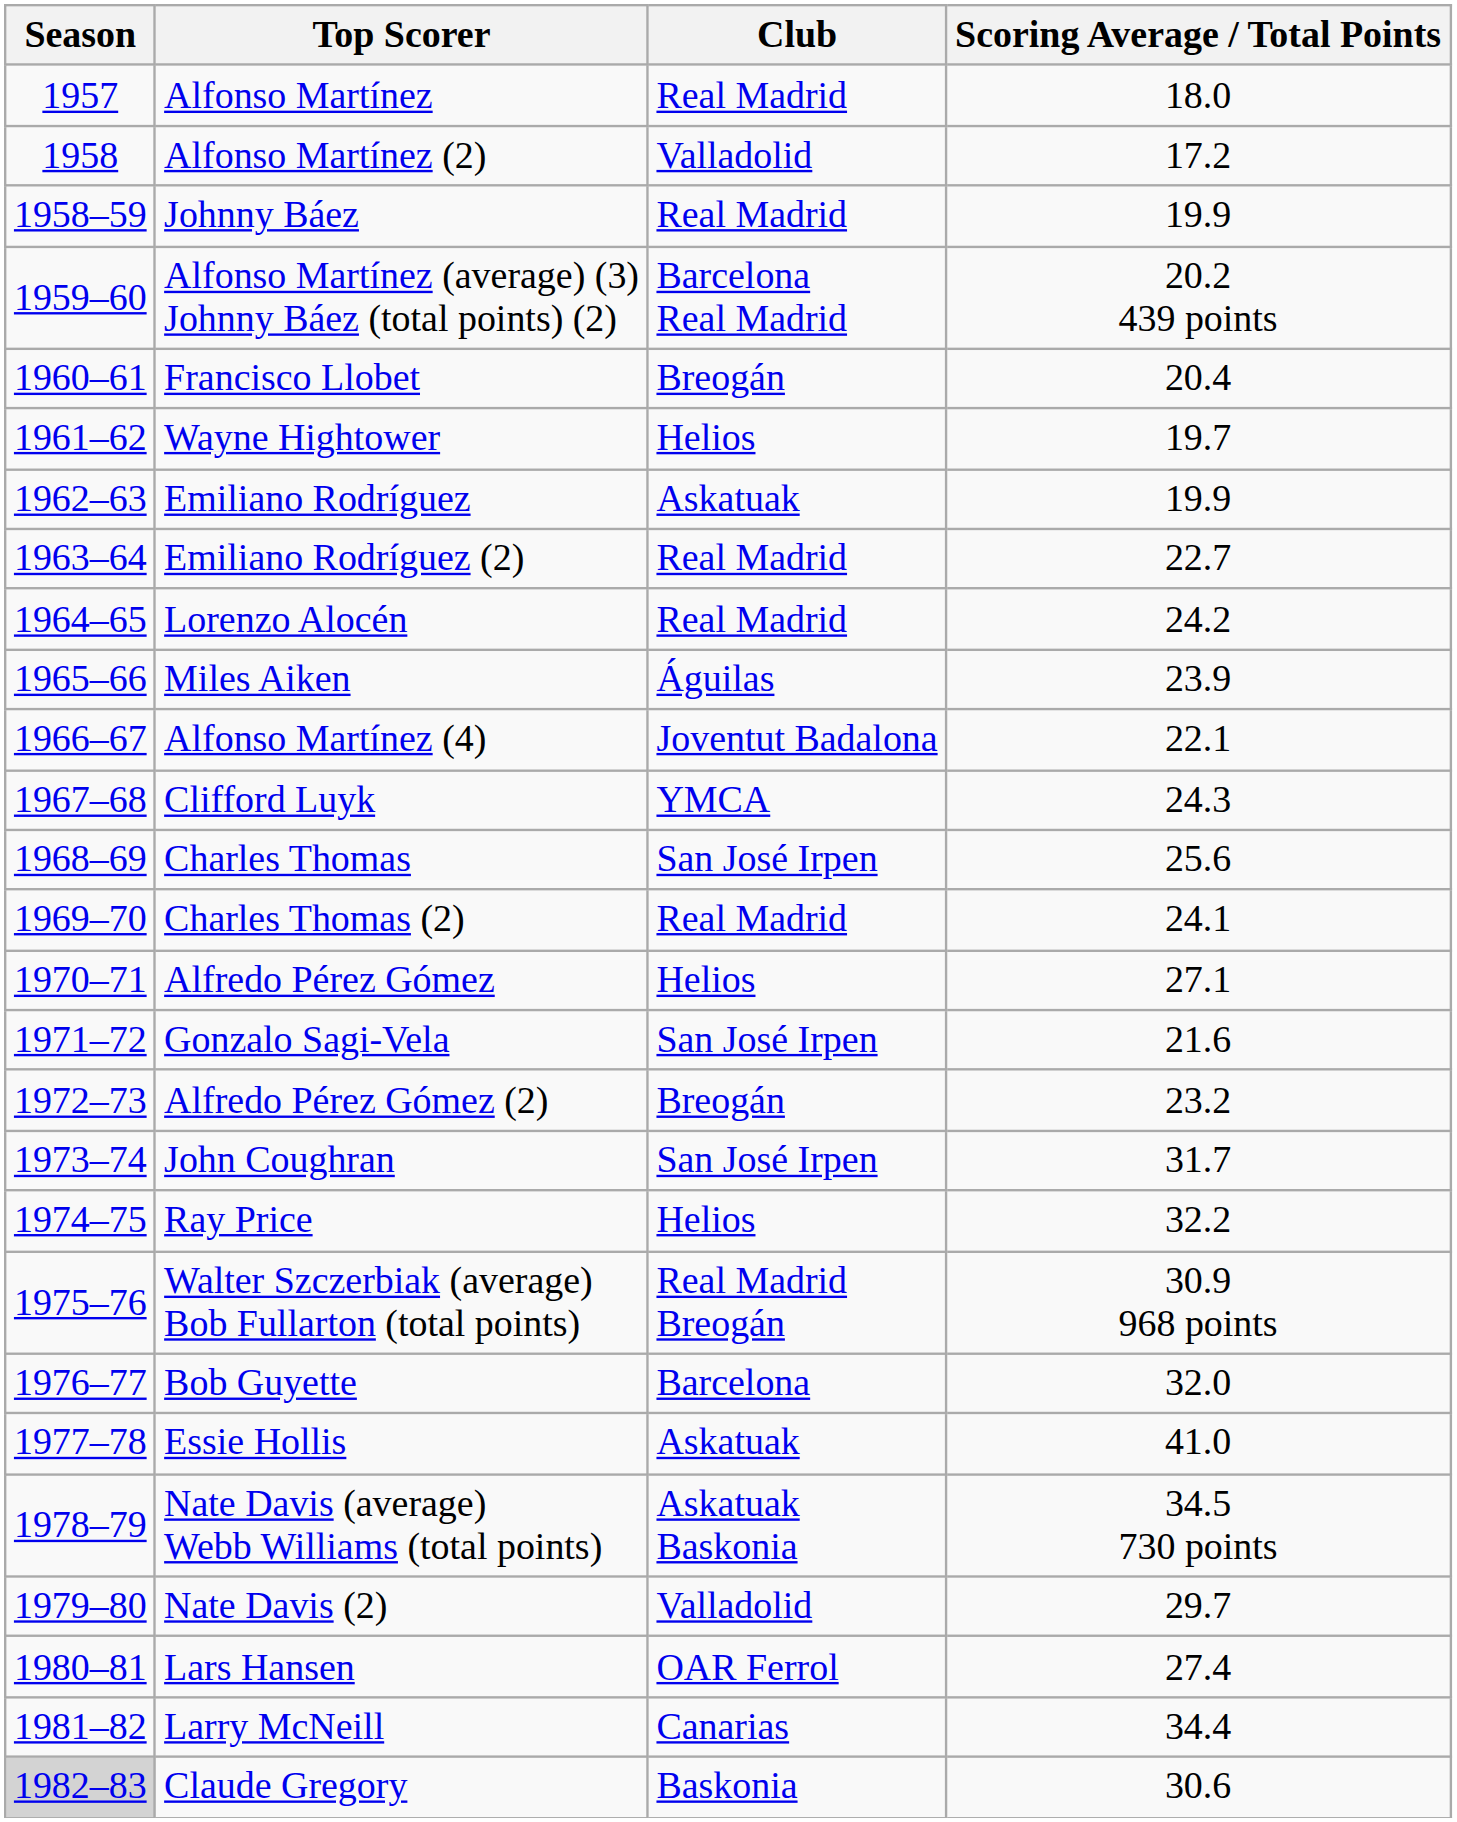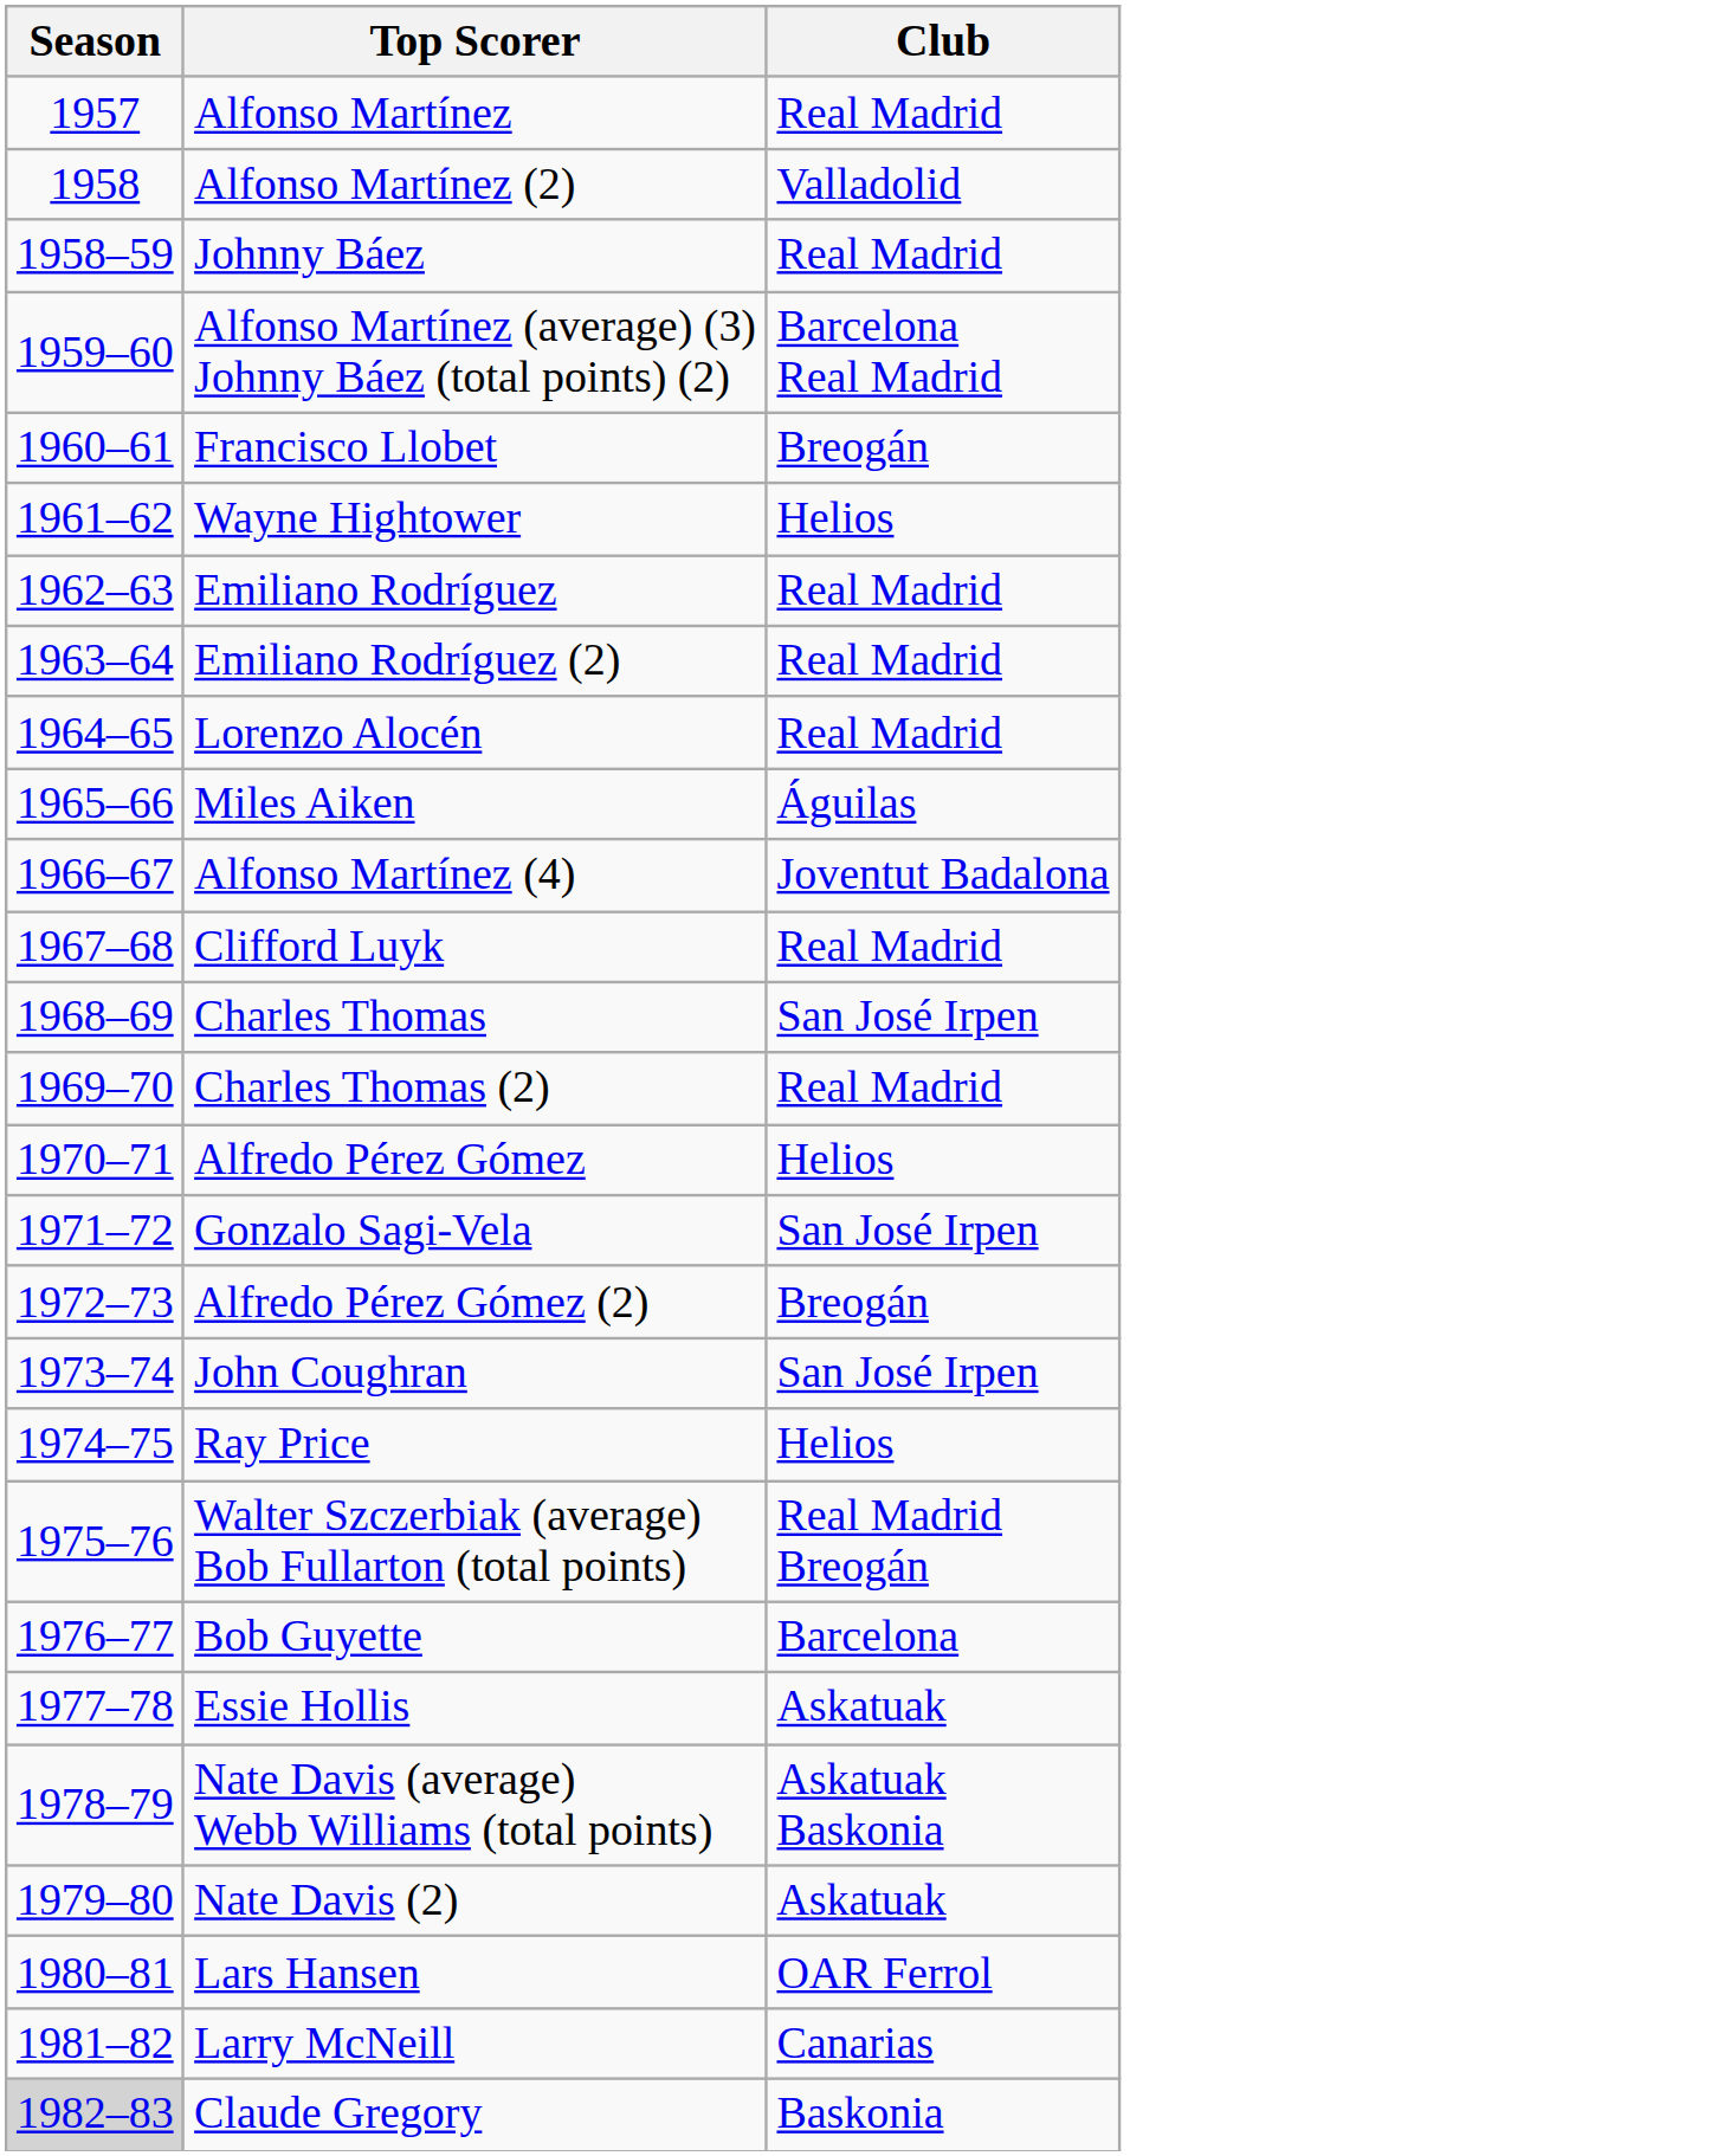- column: Scoring Average / Total Points | 18.0 | 17.2 | 19.9 | 20.2 439 points | 20.4 | 19.7 | 19.9 | 22.7 | 24.2 | 23.9 | 22.1 | 24.3 | 25.6 | 24.1 | 27.1 | 21.6 | 23.2 | 31.7 | 32.2 | 30.9 968 points | 32.0 | 41.0 | 34.5 730 points | 29.7 | 27.4 | 34.4 | 30.6
Emiliano Rodríguez | Club: Askatuak -> Real Madrid
Clifford Luyk | Club: YMCA -> Real Madrid
Nate Davis (2) | Club: Valladolid -> Askatuak
